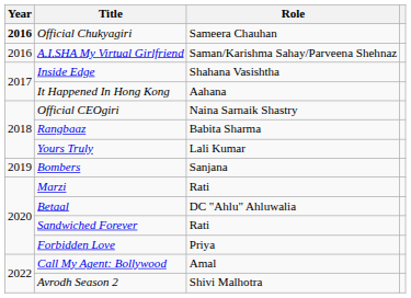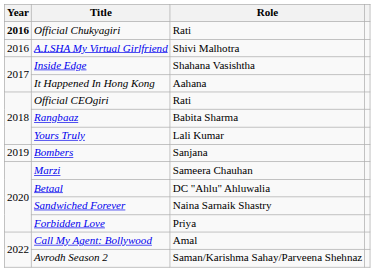Official Chukyagiri | Role: Sameera Chauhan -> Rati
A.I.SHA My Virtual Girlfriend | Role: Saman/Karishma Sahay/Parveena Shehnaz -> Shivi Malhotra
Official CEOgiri | Role: Naina Sarnaik Shastry -> Rati
Marzi | Role: Rati -> Sameera Chauhan
Sandwiched Forever | Role: Rati -> Naina Sarnaik Shastry
Avrodh Season 2 | Role: Shivi Malhotra -> Saman/Karishma Sahay/Parveena Shehnaz
